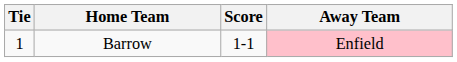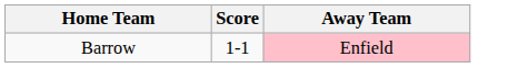- column: Tie | 1
